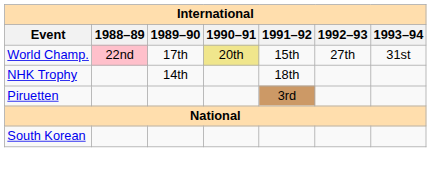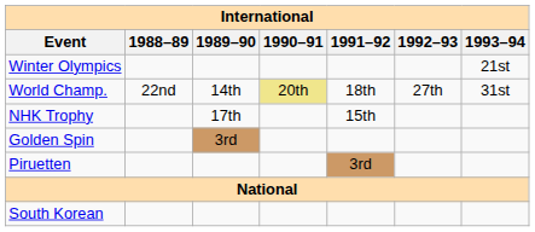+ row: Winter Olympics | 21st
World Champ. | 1988–89: pink background -> no background
World Champ. | 1989–90: 17th -> 14th
World Champ. | 1991–92: 15th -> 18th
NHK Trophy | 1989–90: 14th -> 17th
NHK Trophy | 1991–92: 18th -> 15th
+ row: Golden Spin | 3rd
